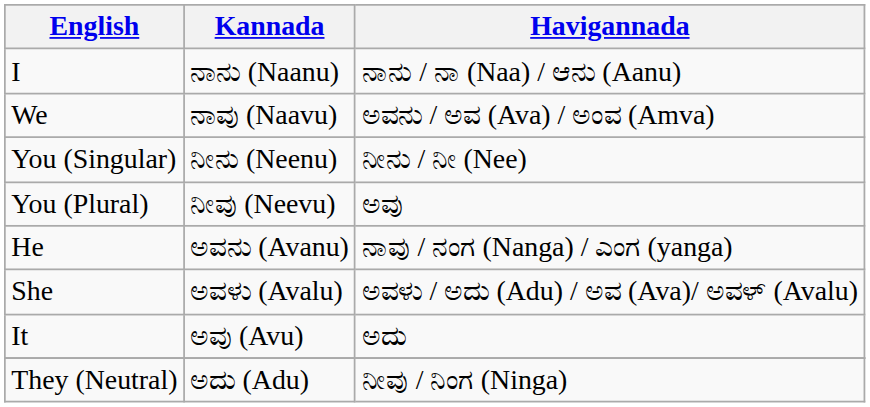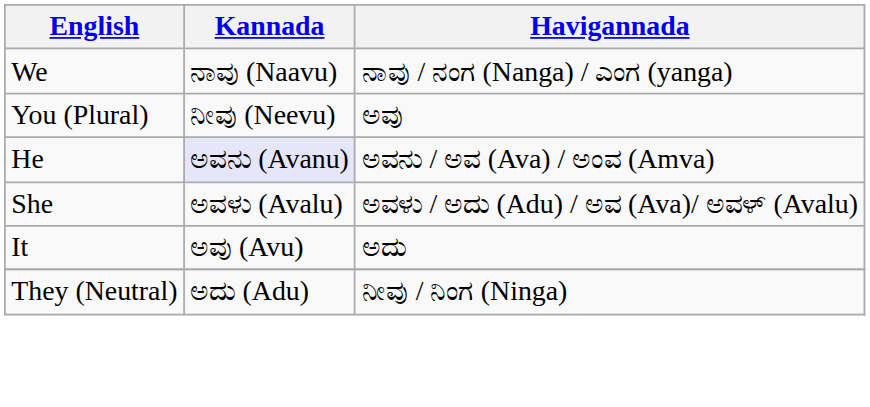- row: I | ನಾನು (Naanu) | ನಾನು / ನಾ (Naa) / ಆನು (Aanu)
We | Havigannada: ಅವನು / ಅವ (Ava) / ಅಂವ (Amva) -> ನಾವು / ನಂಗ (Nanga) / ಎಂಗ (yanga)
- row: You (Singular) | ನೀನು (Neenu) | ನೀನು / ನೀ (Nee)
He | Kannada: no background -> lavender background
He | Havigannada: ನಾವು / ನಂಗ (Nanga) / ಎಂಗ (yanga) -> ಅವನು / ಅವ (Ava) / ಅಂವ (Amva)
